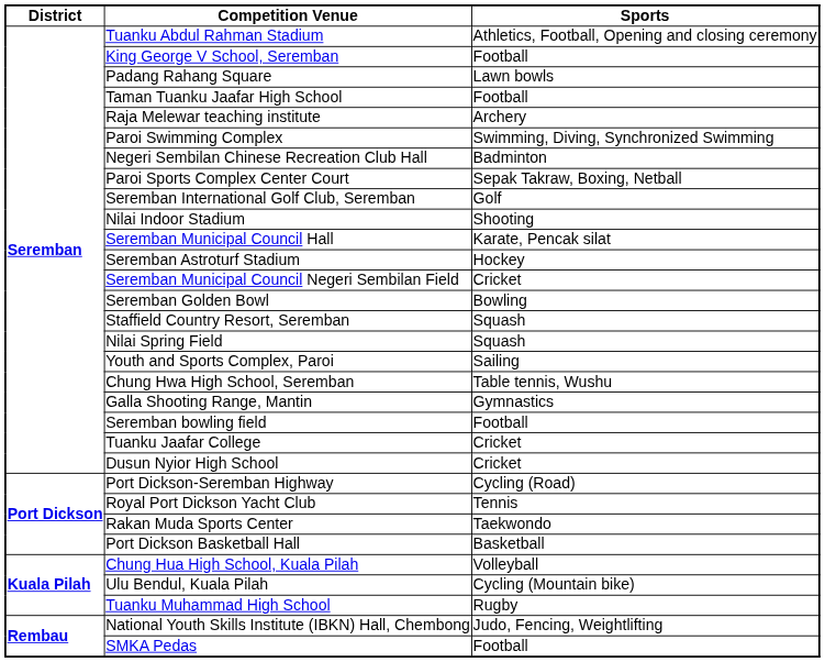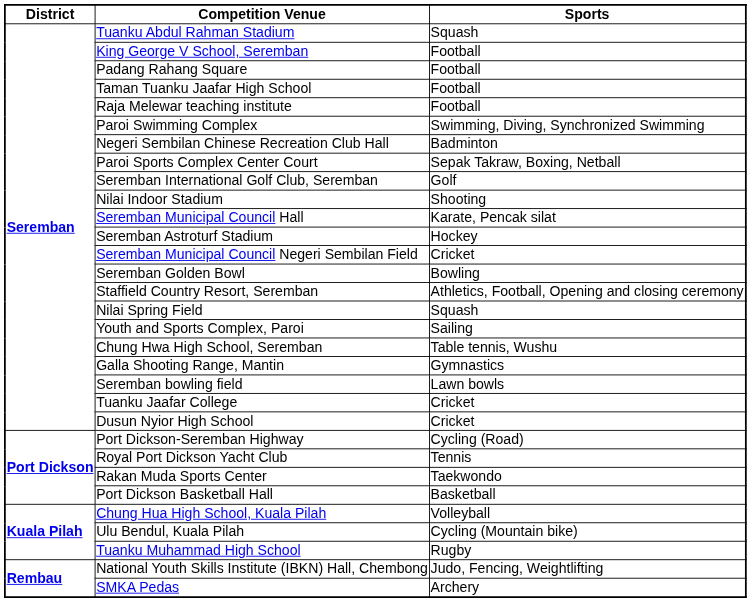Tuanku Abdul Rahman Stadium | column 3: Athletics, Football, Opening and closing ceremony -> Squash
Padang Rahang Square | column 3: Lawn bowls -> Football
Raja Melewar teaching institute | column 3: Archery -> Football
Staffield Country Resort, Seremban | column 3: Squash -> Athletics, Football, Opening and closing ceremony
Seremban bowling field | column 3: Football -> Lawn bowls
SMKA Pedas | column 3: Football -> Archery
